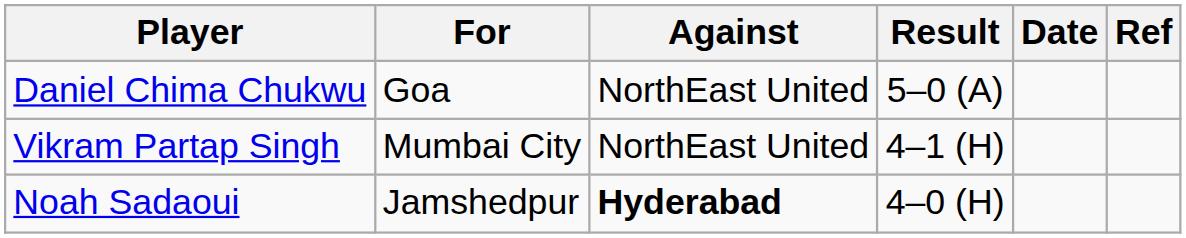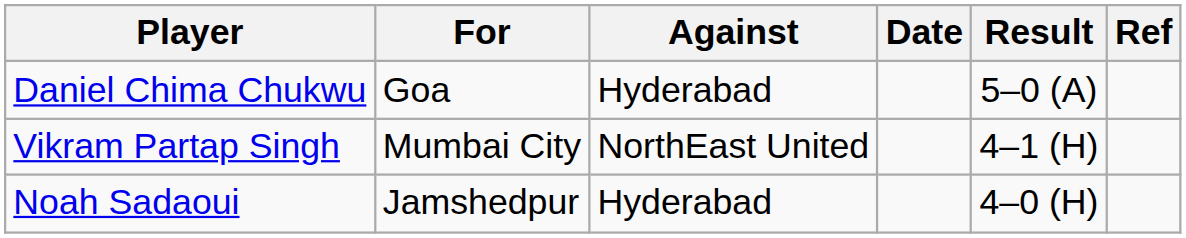columns swapped: Result <-> Date
Daniel Chima Chukwu | Against: NorthEast United -> Hyderabad
Noah Sadaoui | Against: bold -> normal
